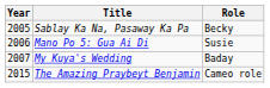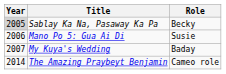Sablay Ka Na, Pasaway Ka Pa | Year: no background -> lightgrey background
The Amazing Praybeyt Benjamin | Year: 2015 -> 2014
